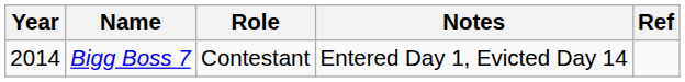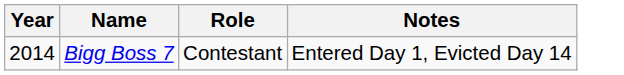- column: Ref
